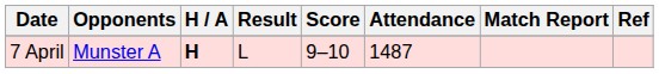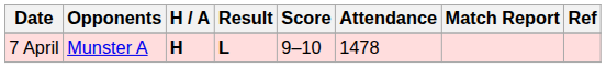7 April | Result: normal -> bold
7 April | Attendance: 1487 -> 1478
